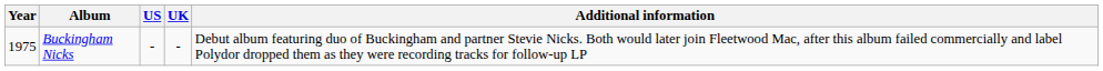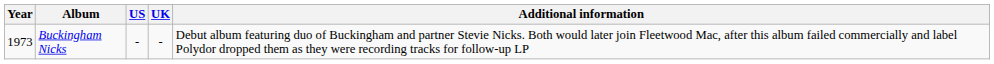Buckingham Nicks | Year: 1975 -> 1973
